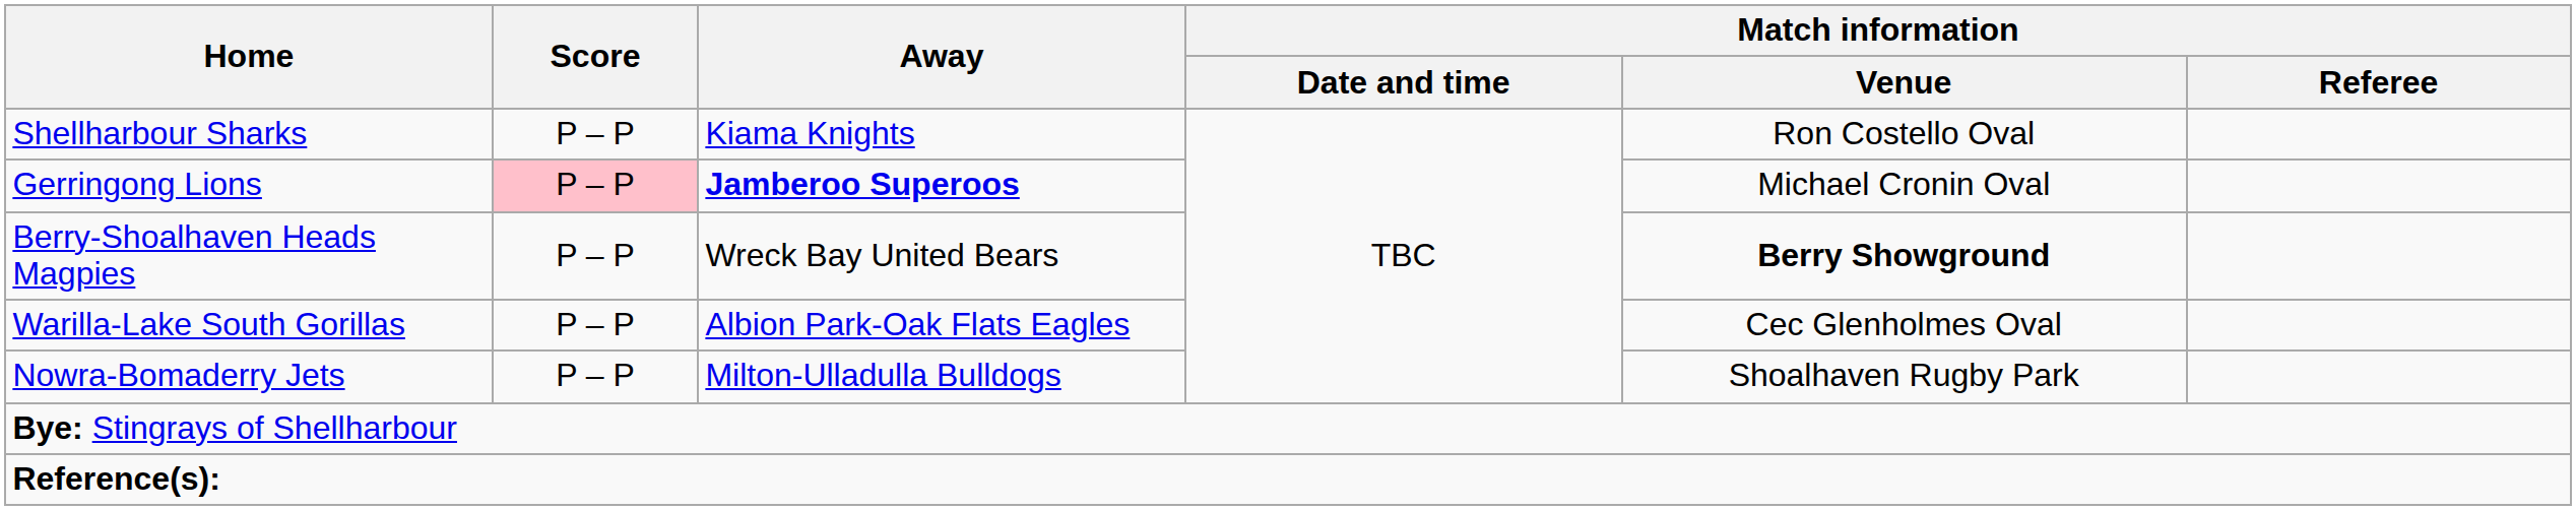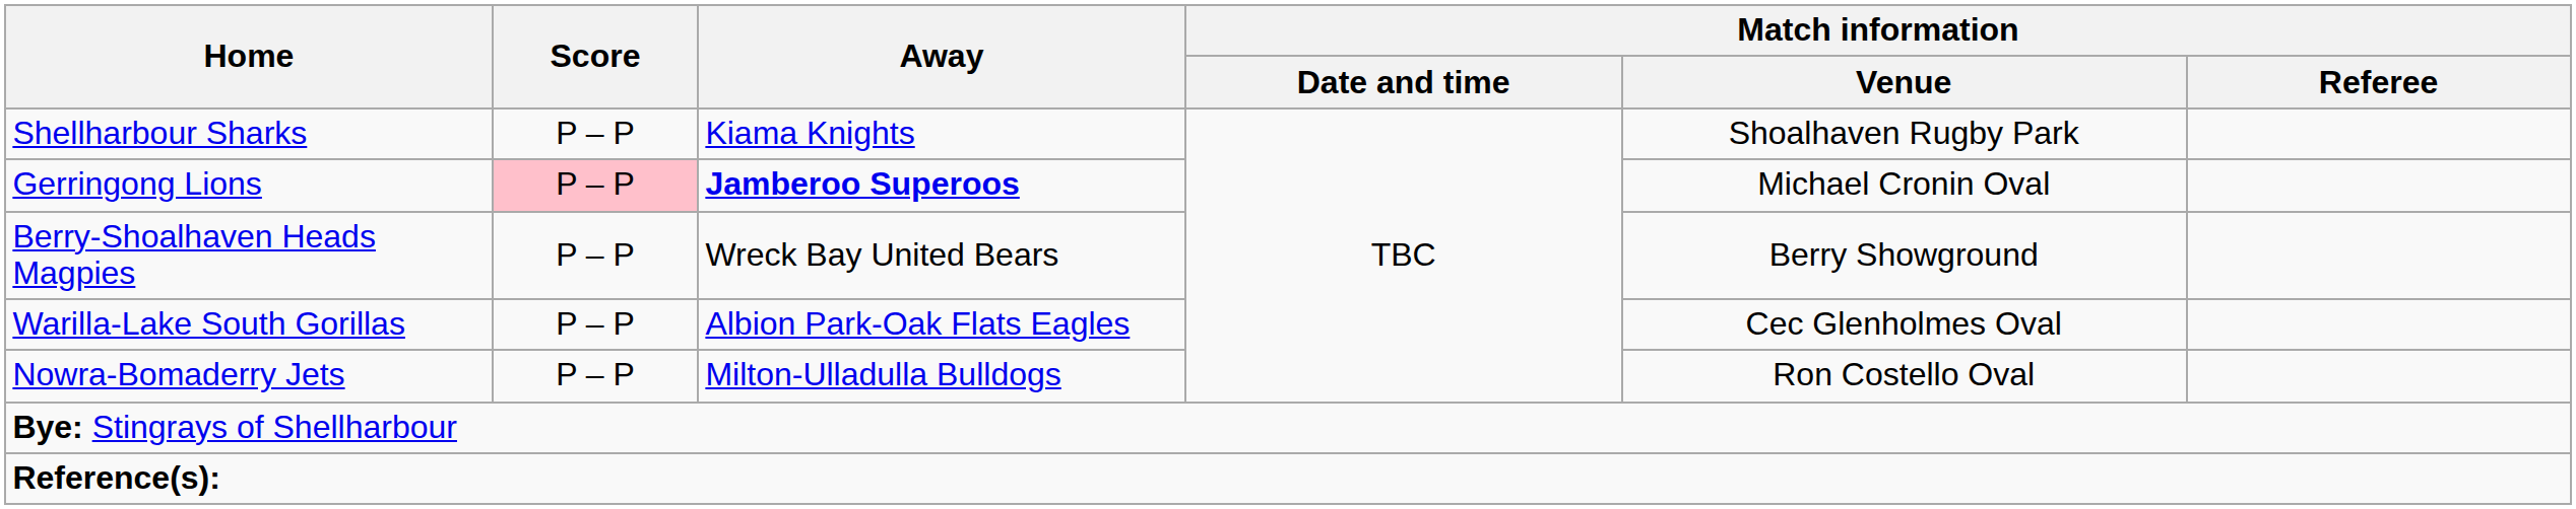Shellharbour Sharks | Match information / Venue: Ron Costello Oval -> Shoalhaven Rugby Park
Berry-Shoalhaven Heads Magpies | Match information / Venue: bold -> normal
Nowra-Bomaderry Jets | Match information / Venue: Shoalhaven Rugby Park -> Ron Costello Oval
